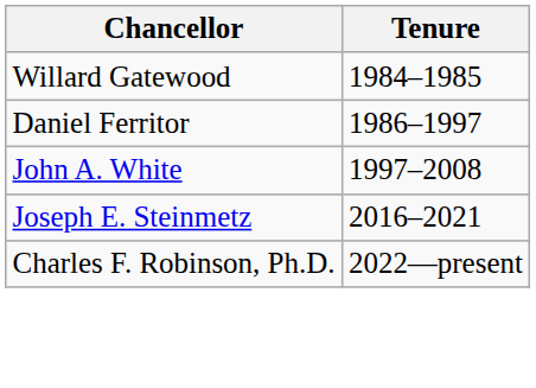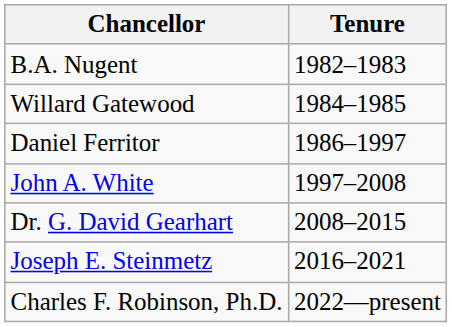+ row: B.A. Nugent | 1982–1983
+ row: Dr. G. David Gearhart | 2008–2015
